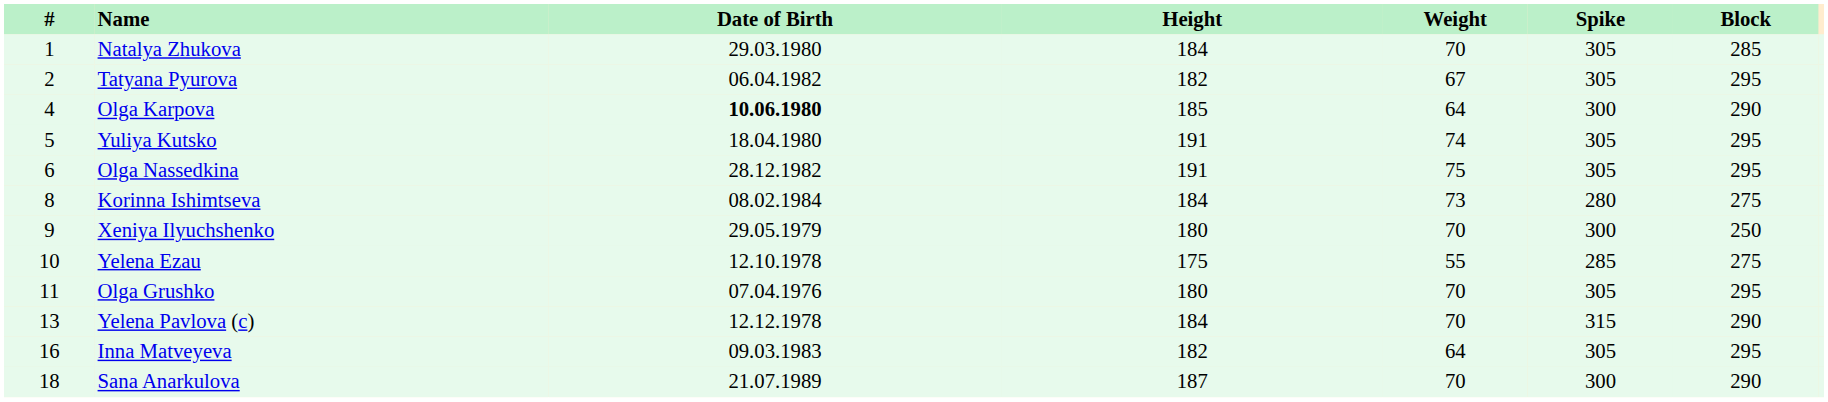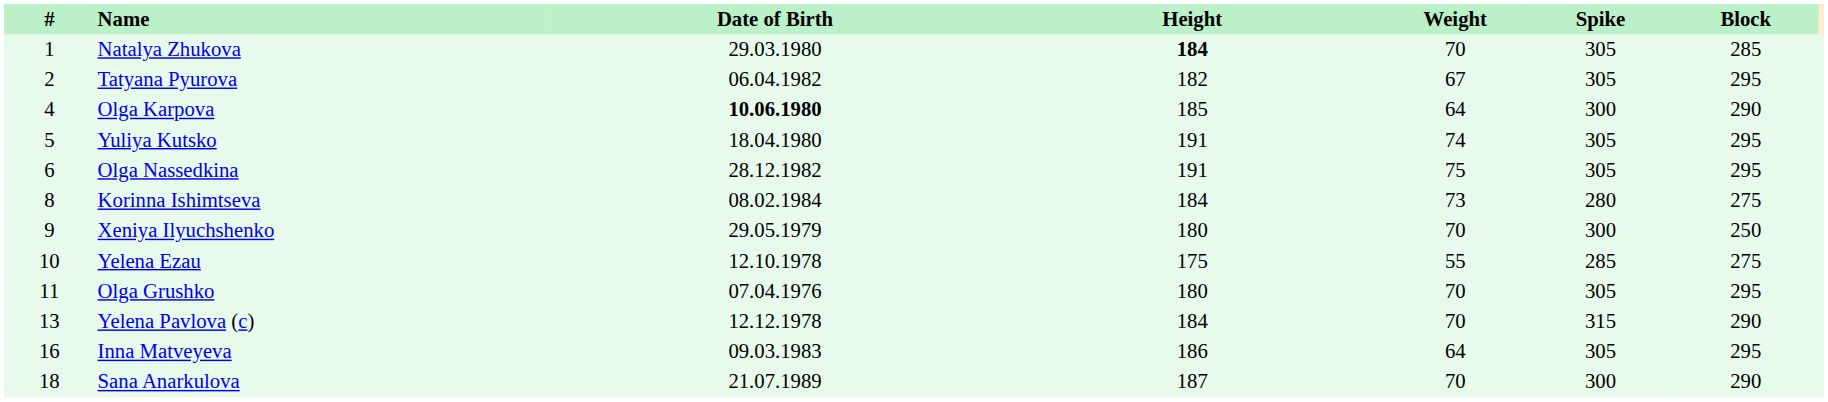Natalya Zhukova | Height: normal -> bold
Inna Matveyeva | Height: 182 -> 186
